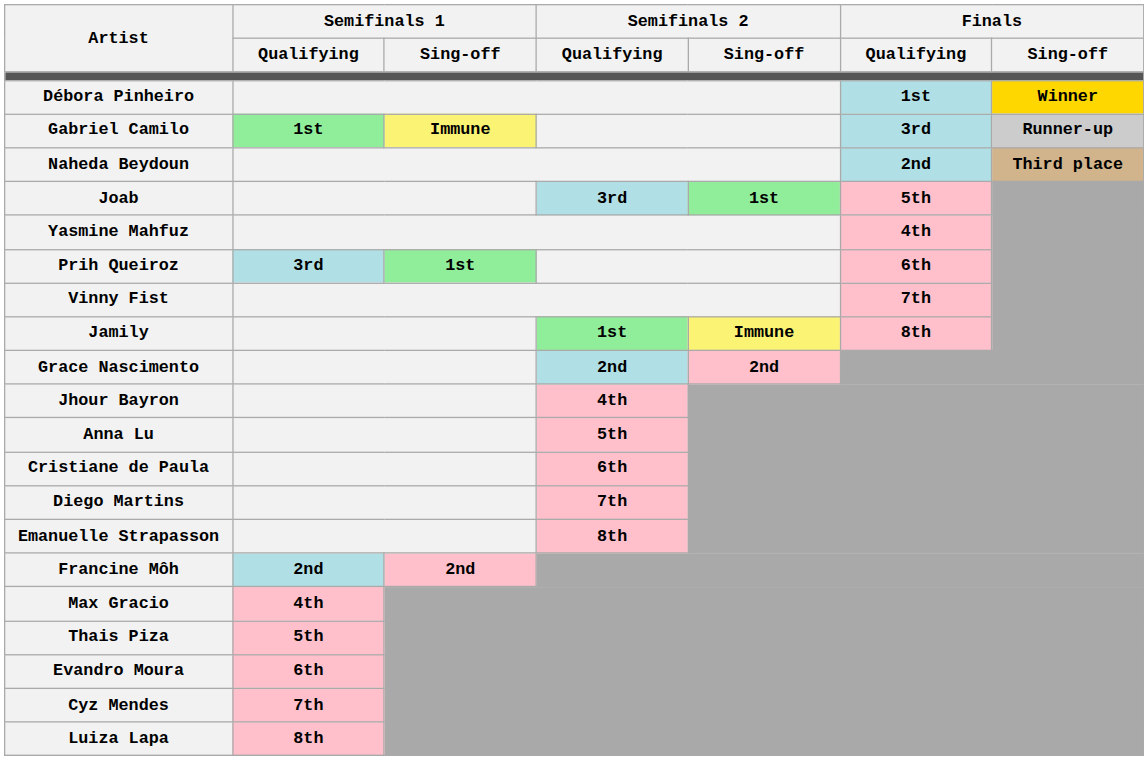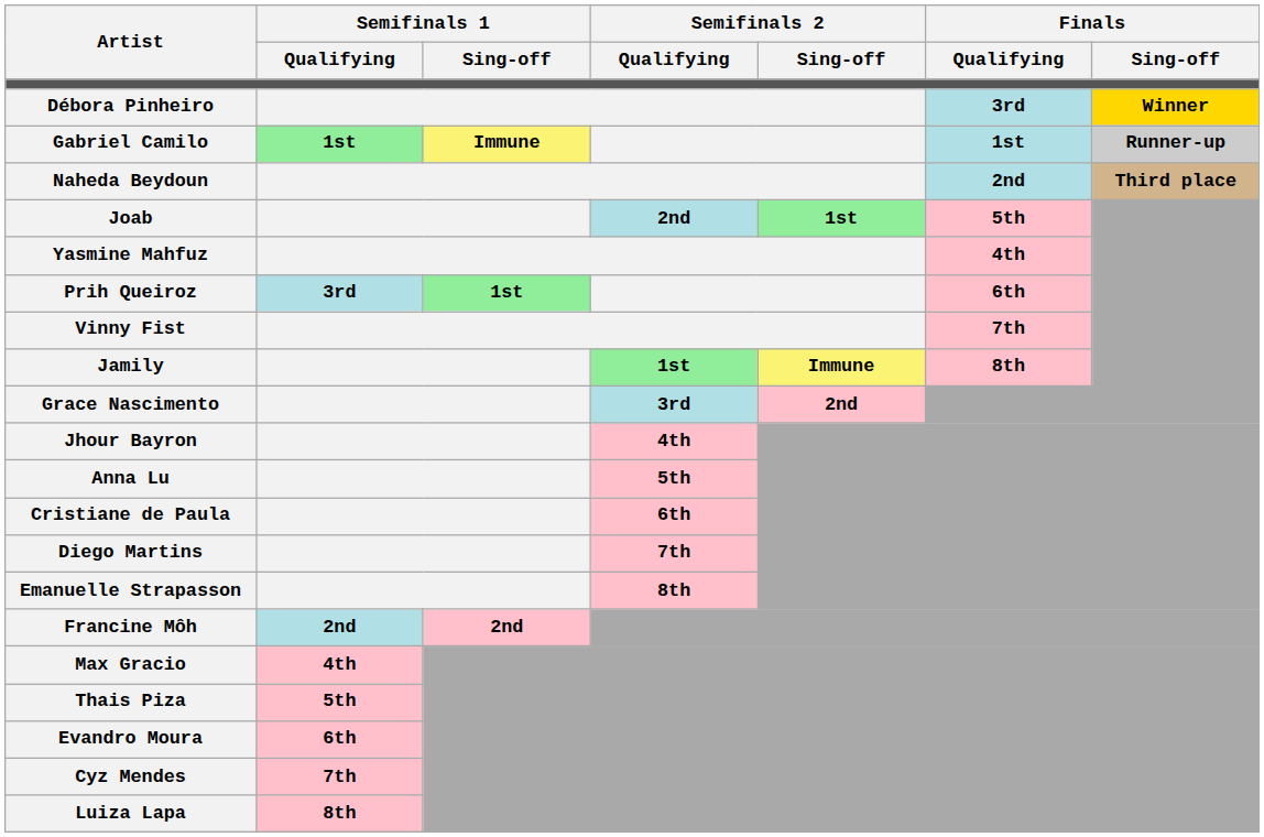Débora Pinheiro | Finals / Qualifying: 1st -> 3rd
Gabriel Camilo | Finals / Qualifying: 3rd -> 1st
Joab | Semifinals 2 / Qualifying: 3rd -> 2nd
Grace Nascimento | Semifinals 2 / Qualifying: 2nd -> 3rd
